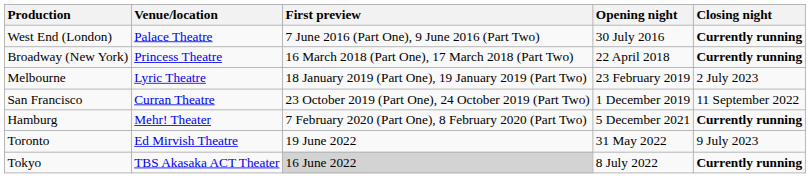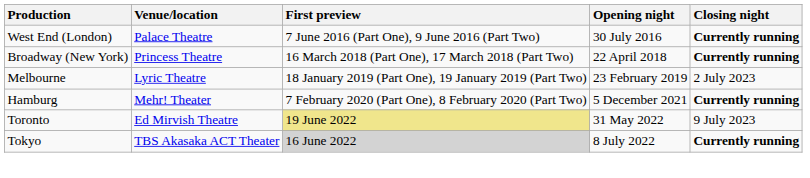- row: San Francisco | Curran Theatre | 23 October 2019 (Part One), 24 October 2019 (Part Two) | 1 December 2019 | 11 September 2022
Toronto | First preview: no background -> khaki background
